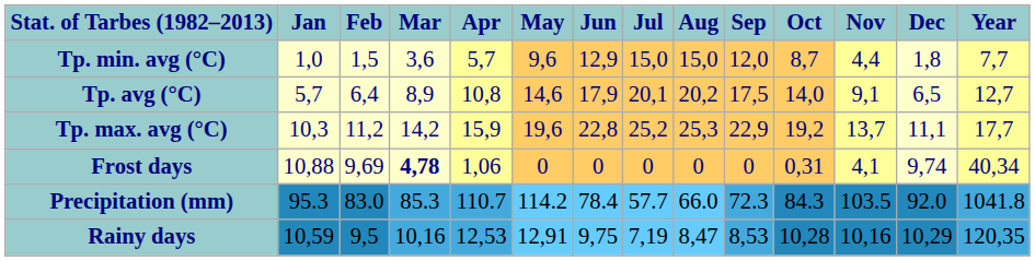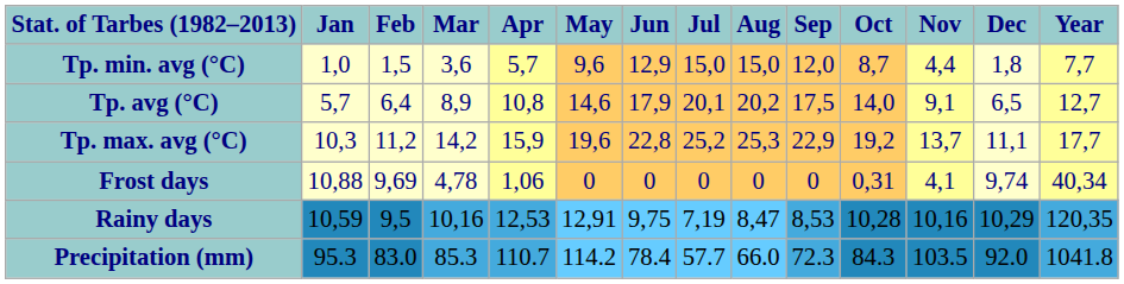Frost days | Mar: bold -> normal
rows swapped: Precipitation (mm) <-> Rainy days
